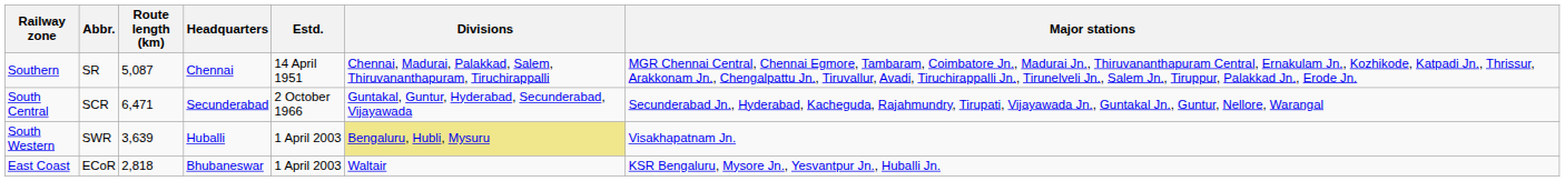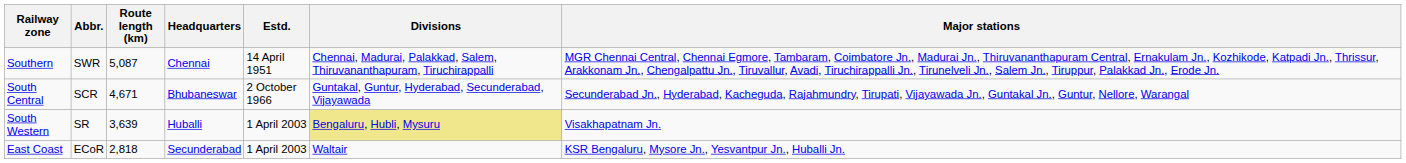Southern | Abbr.: SR -> SWR
South Central | Route length (km): 6,471 -> 4,671
South Central | Headquarters: Secunderabad -> Bhubaneswar
South Western | Abbr.: SWR -> SR
East Coast | Headquarters: Bhubaneswar -> Secunderabad
